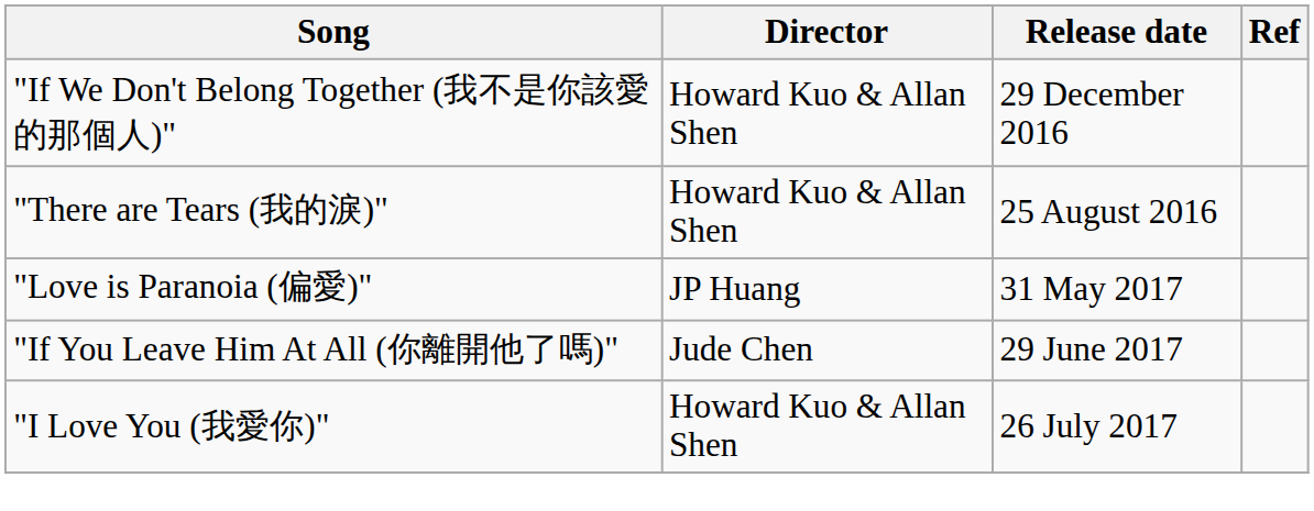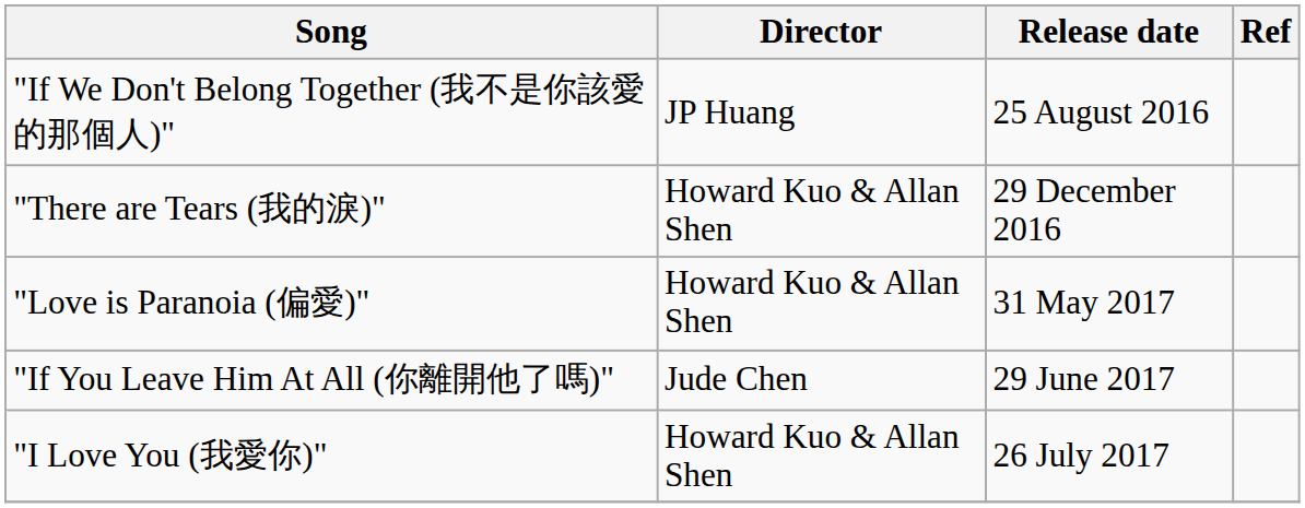"If We Don't Belong Together (我不是你該愛的那個人)" | Director: Howard Kuo & Allan Shen -> JP Huang
"If We Don't Belong Together (我不是你該愛的那個人)" | Release date: 29 December 2016 -> 25 August 2016
"There are Tears (我的淚)" | Release date: 25 August 2016 -> 29 December 2016
"Love is Paranoia (偏愛)" | Director: JP Huang -> Howard Kuo & Allan Shen
